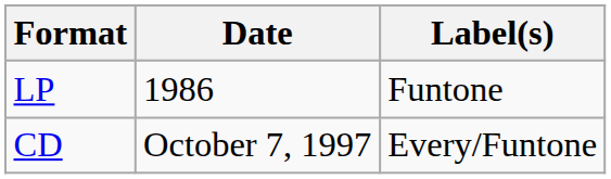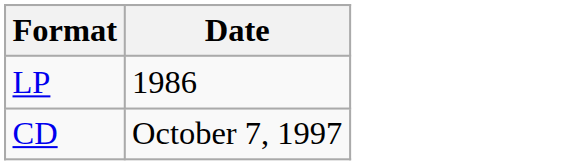- column: Label(s) | Funtone | Every/Funtone
